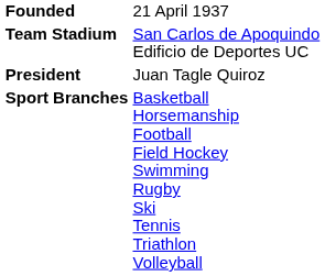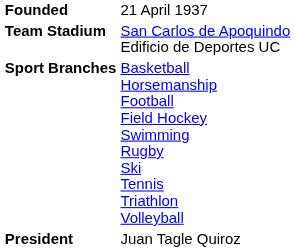rows swapped: President <-> Sport Branches
